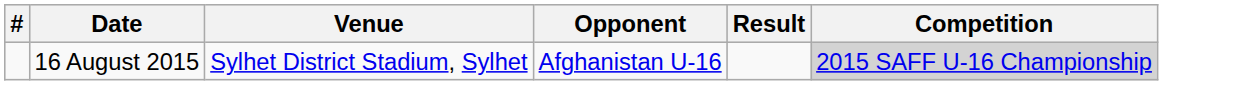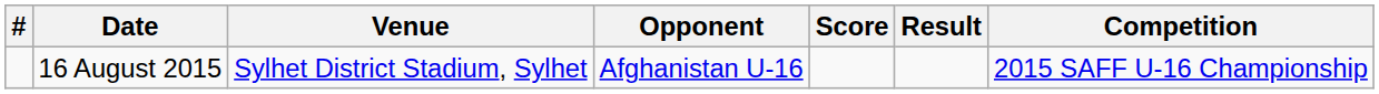+ column: Score
16 August 2015 | Competition: lightgrey background -> no background
